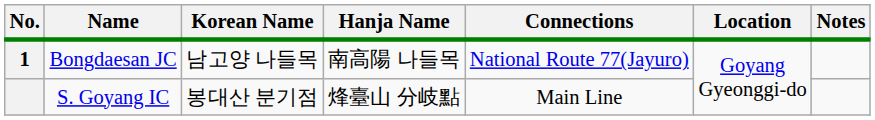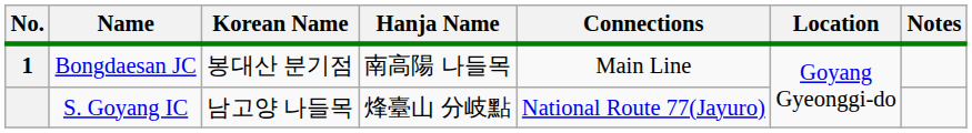Bongdaesan JC | Korean Name: 남고양 나들목 -> 봉대산 분기점
Bongdaesan JC | Connections: National Route 77(Jayuro) -> Main Line
S. Goyang IC | Korean Name: 봉대산 분기점 -> 남고양 나들목
S. Goyang IC | Connections: Main Line -> National Route 77(Jayuro)
